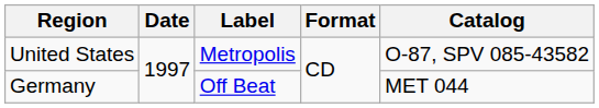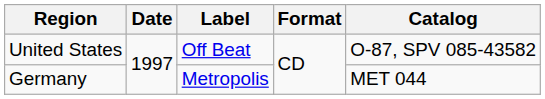United States | Label: Metropolis -> Off Beat
Germany | Label: Off Beat -> Metropolis
